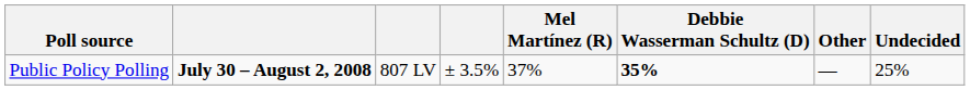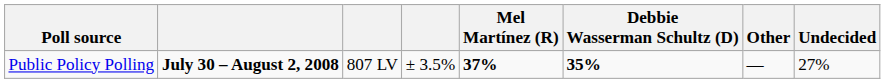Public Policy Polling | Mel Martínez (R): normal -> bold
Public Policy Polling | Undecided: 25% -> 27%
